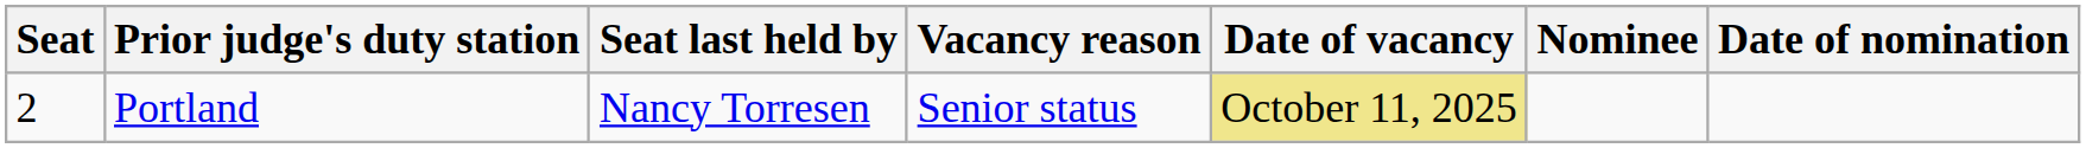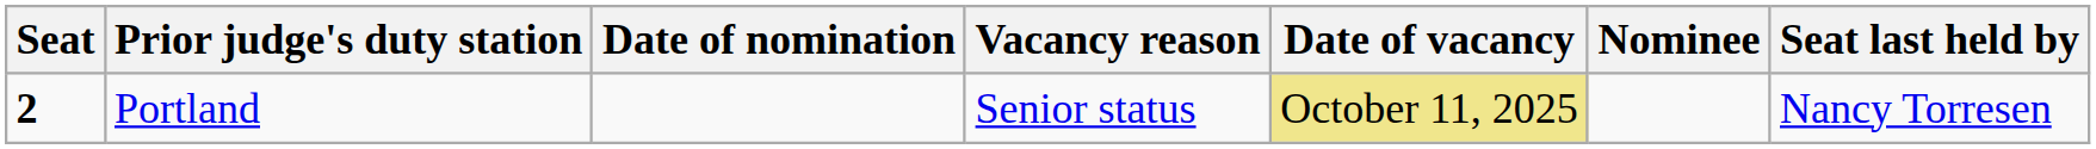columns swapped: Seat last held by <-> Date of nomination
Portland | Seat: normal -> bold
